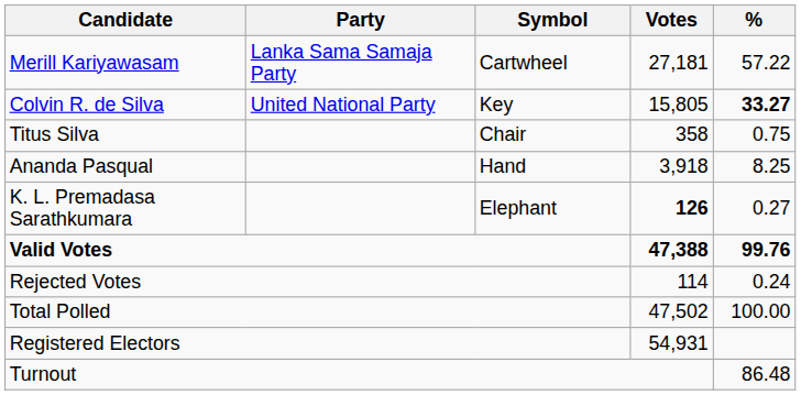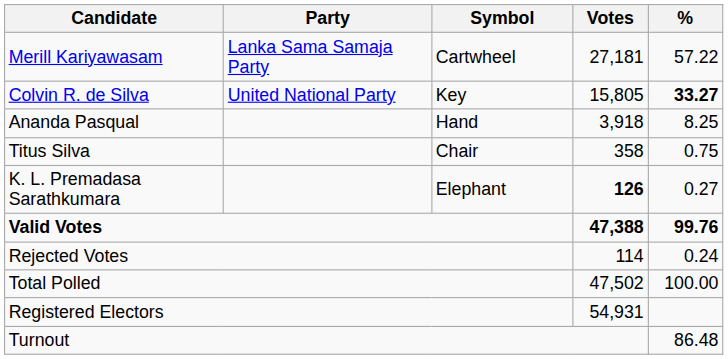rows swapped: Ananda Pasqual <-> Titus Silva
